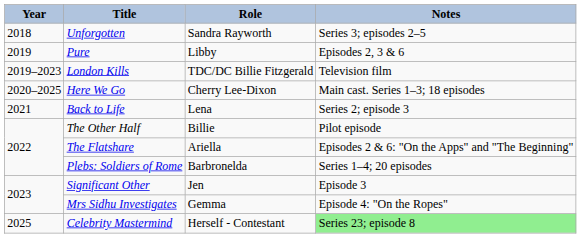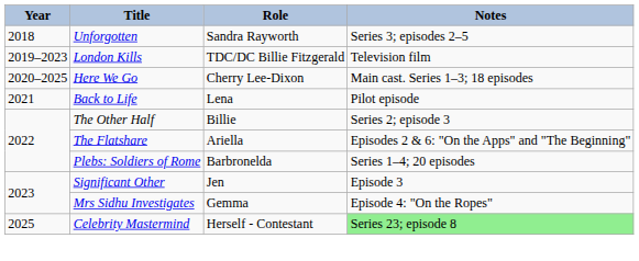- row: 2019 | Pure | Libby | Episodes 2, 3 & 6
Back to Life | Notes: Series 2; episode 3 -> Pilot episode
The Other Half | Notes: Pilot episode -> Series 2; episode 3
